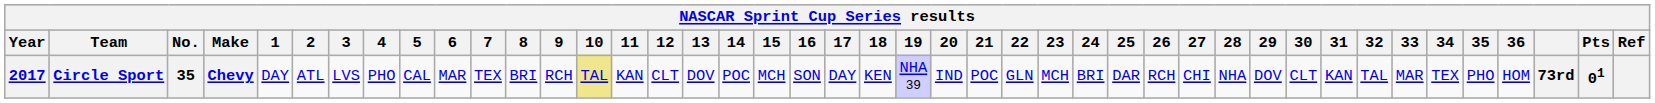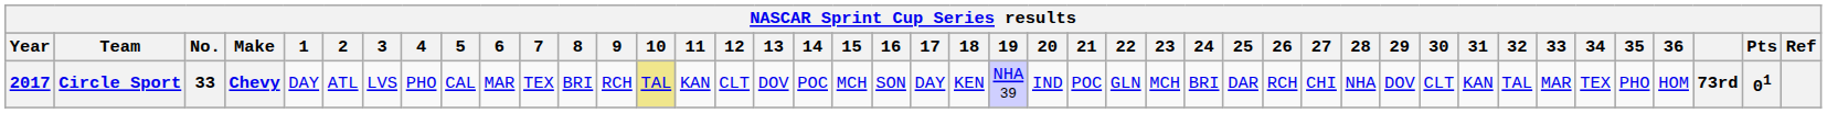Circle Sport | No.: 35 -> 33
